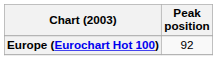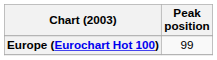Europe (Eurochart Hot 100) | Peak position: 92 -> 99
